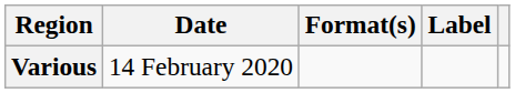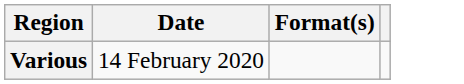- column: Label
